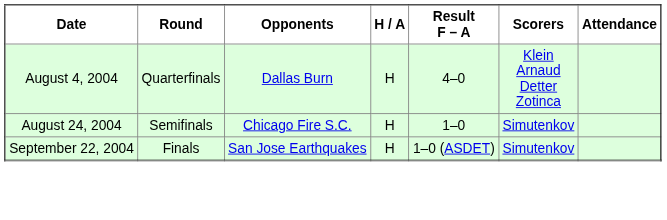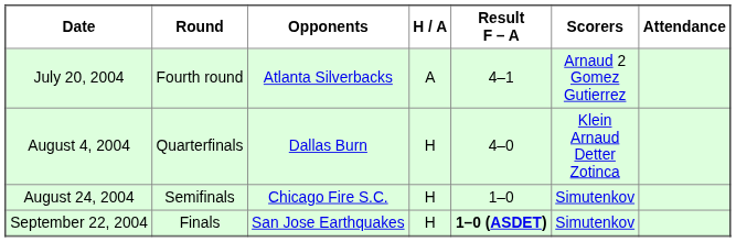+ row: July 20, 2004 | Fourth round | Atlanta Silverbacks | A | 4–1 | Arnaud 2 Gomez Gutierrez
September 22, 2004 | Result F – A: normal -> bold
